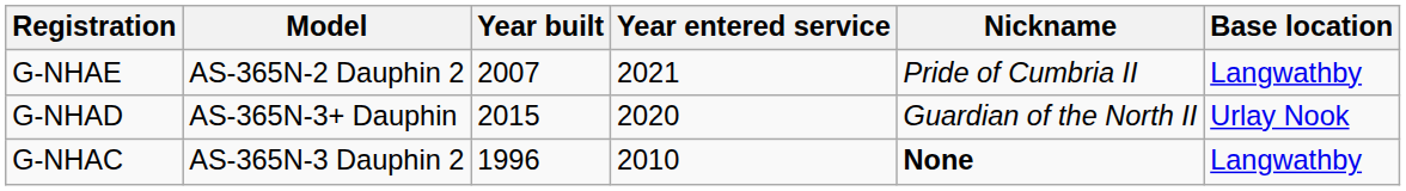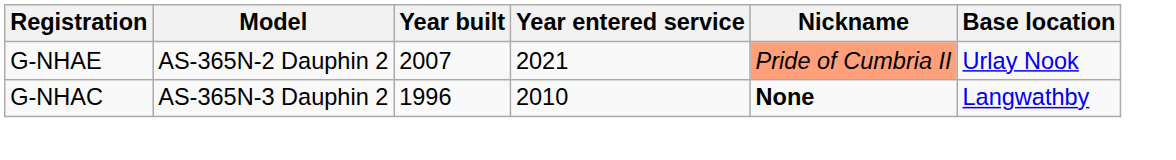G-NHAE | Nickname: no background -> lightsalmon background
G-NHAE | Base location: Langwathby -> Urlay Nook
- row: G-NHAD | AS-365N-3+ Dauphin | 2015 | 2020 | Guardian of the North II | Urlay Nook
